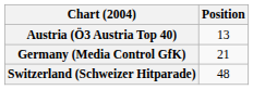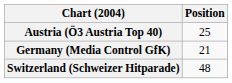Austria (Ö3 Austria Top 40) | Position: 13 -> 25
